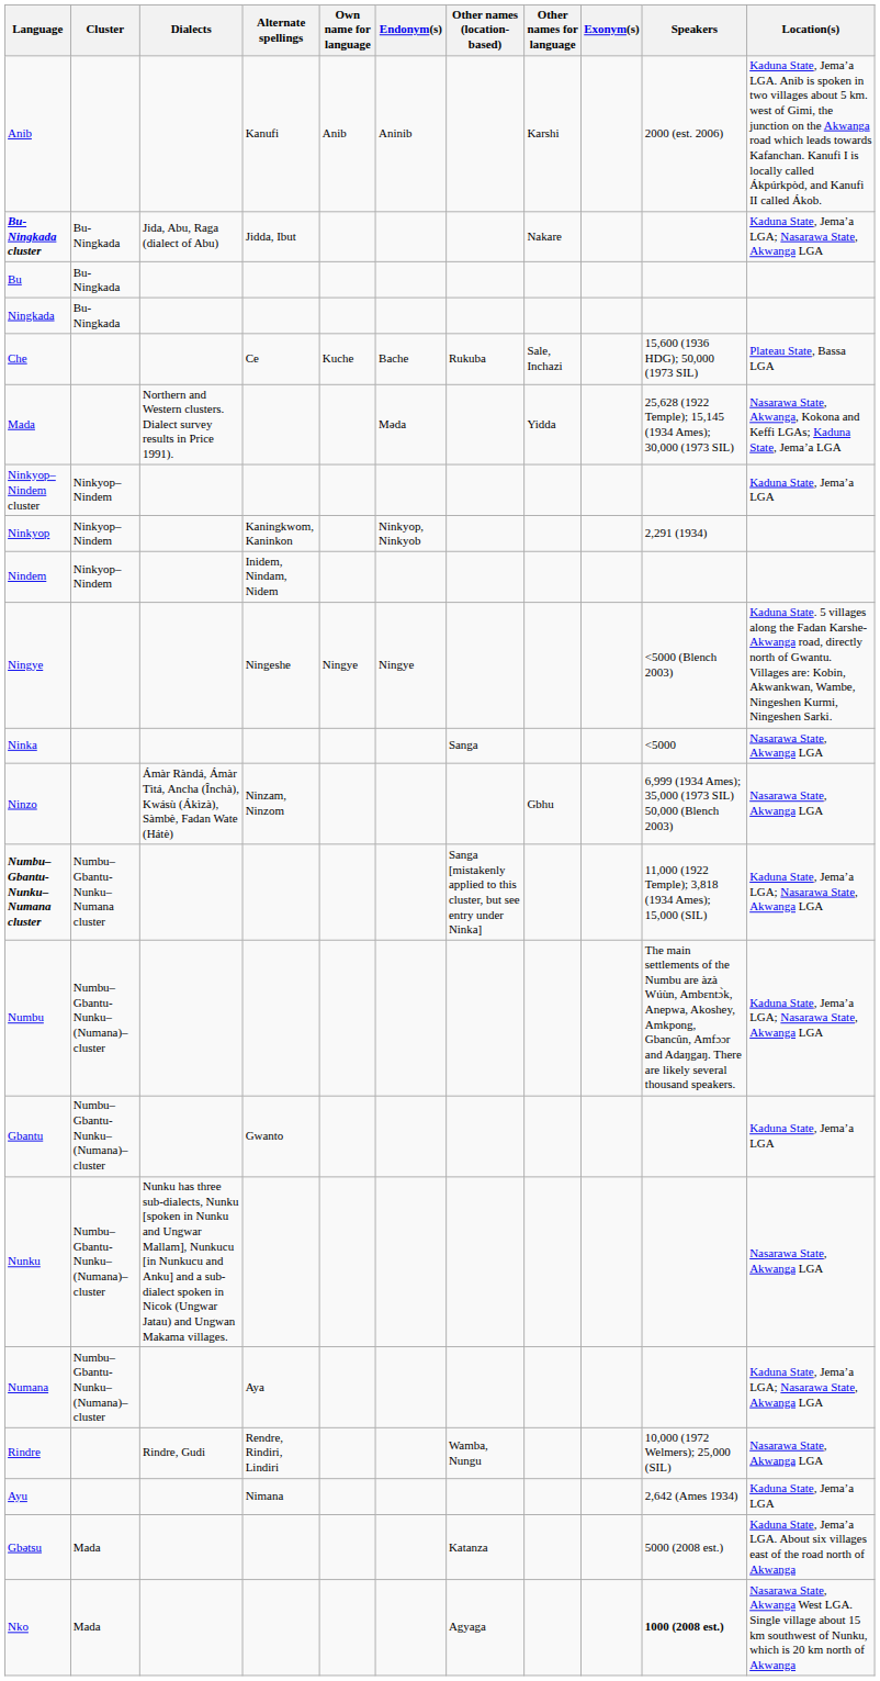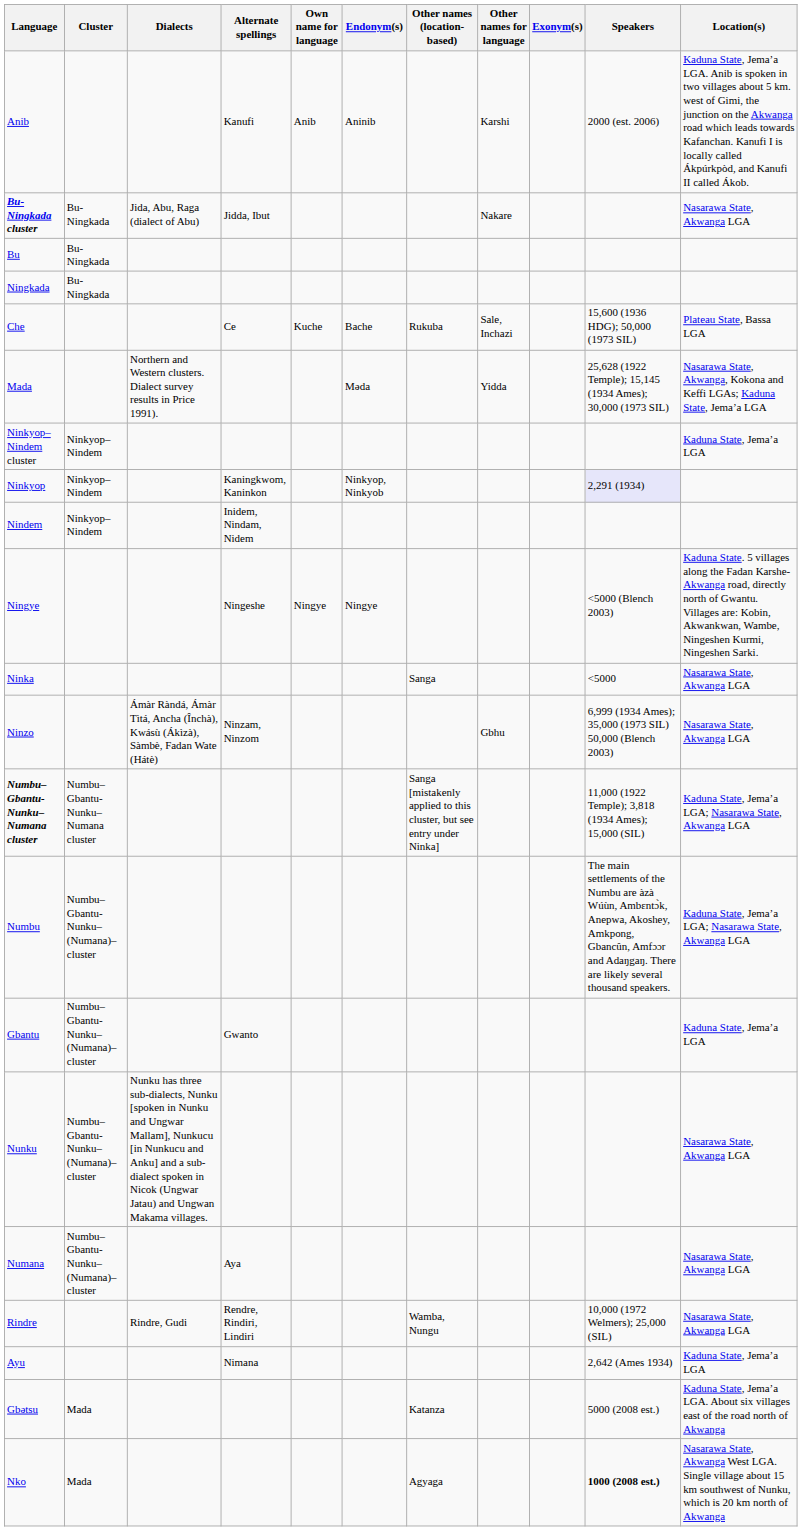Bu-Ningkada cluster | Location(s): Kaduna State, Jema’a LGA; Nasarawa State, Akwanga LGA -> Nasarawa State, Akwanga LGA
Ninkyop | Speakers: no background -> lavender background
Numana | Location(s): Kaduna State, Jema’a LGA; Nasarawa State, Akwanga LGA -> Nasarawa State, Akwanga LGA
